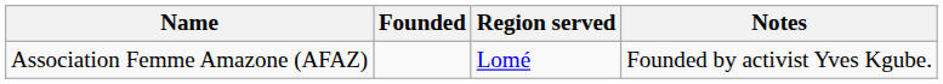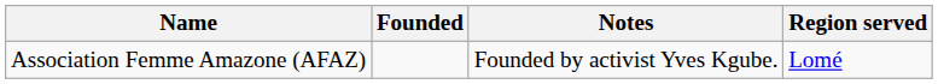columns swapped: Region served <-> Notes
